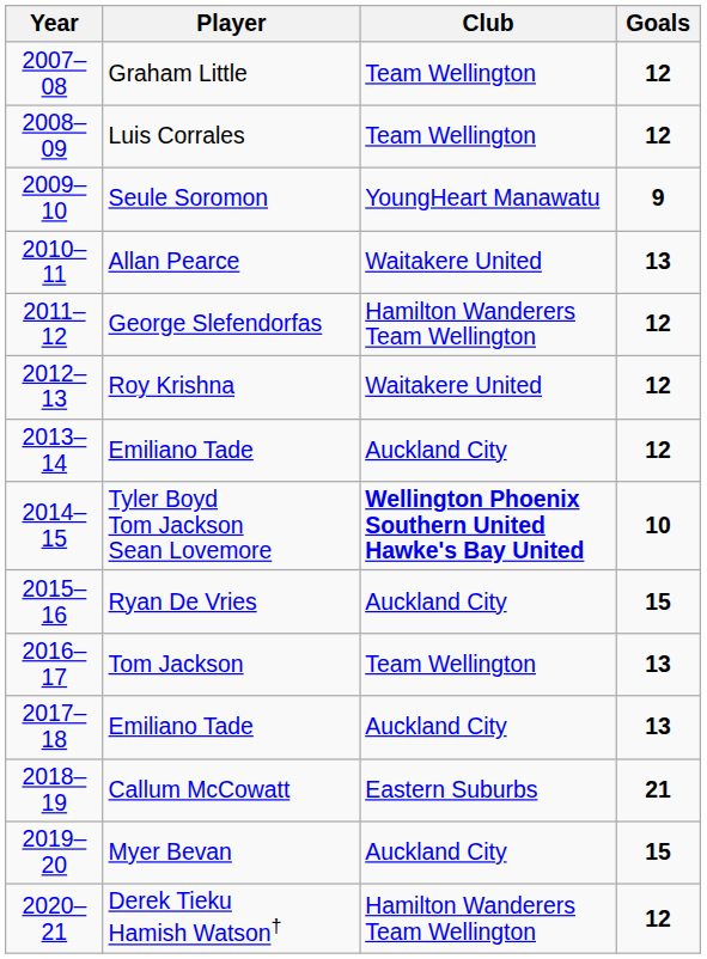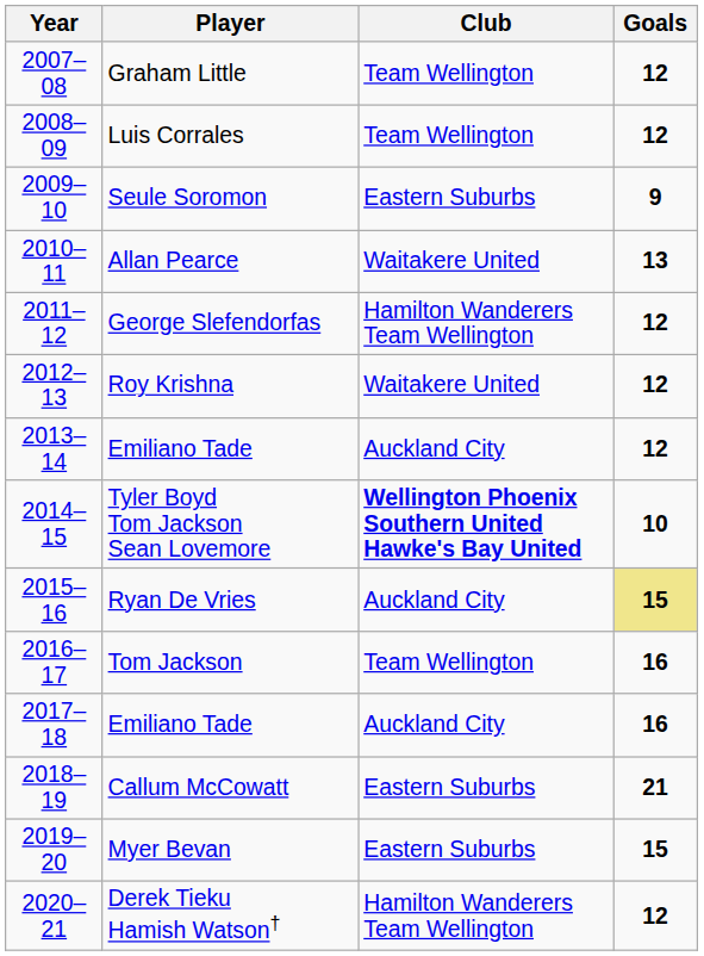Seule Soromon | Club: YoungHeart Manawatu -> Eastern Suburbs
Ryan De Vries | Goals: no background -> khaki background
Tom Jackson | Goals: 13 -> 16
2017–18 / Emiliano Tade | Goals: 13 -> 16
Myer Bevan | Club: Auckland City -> Eastern Suburbs
